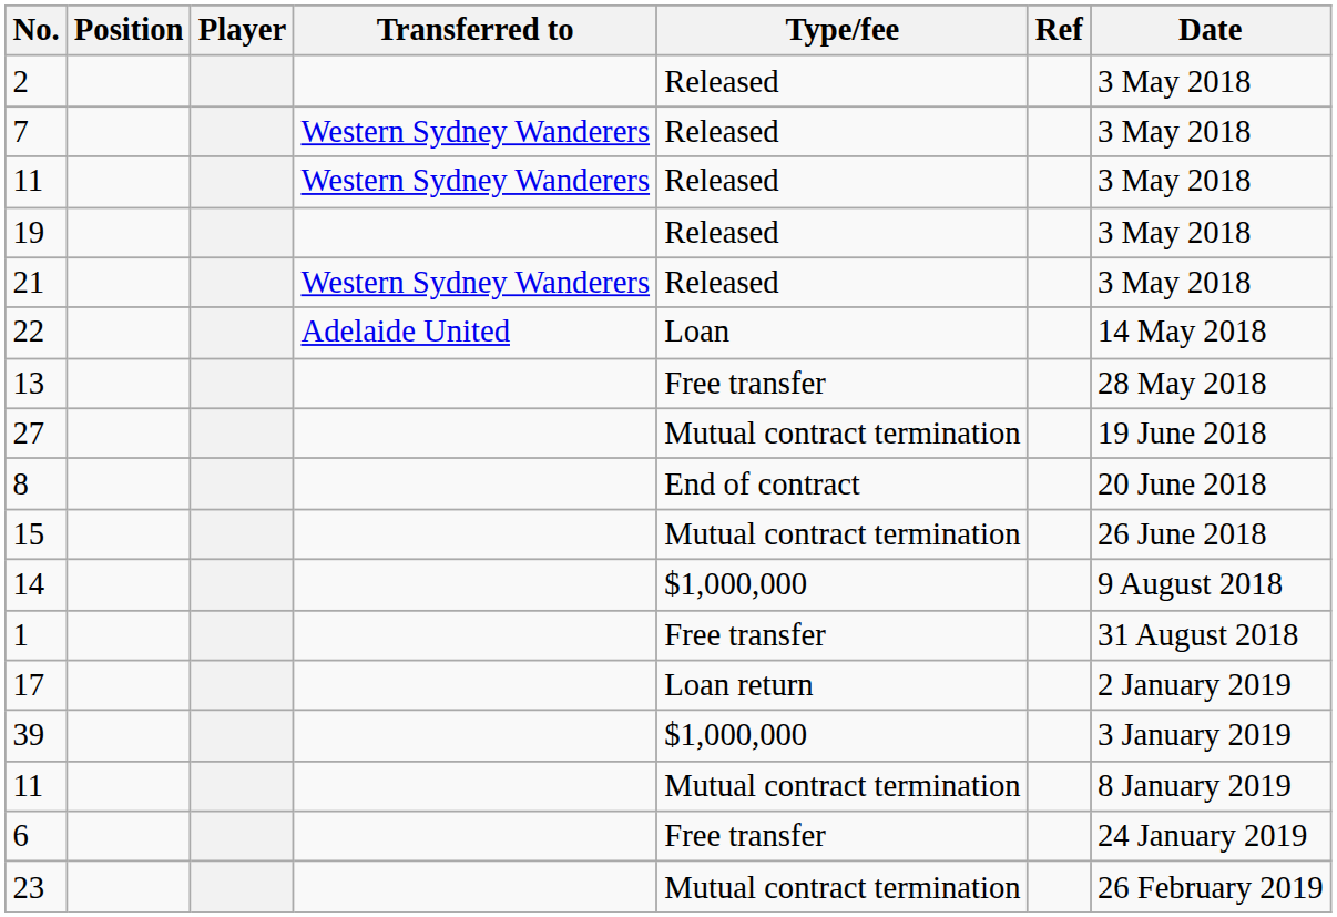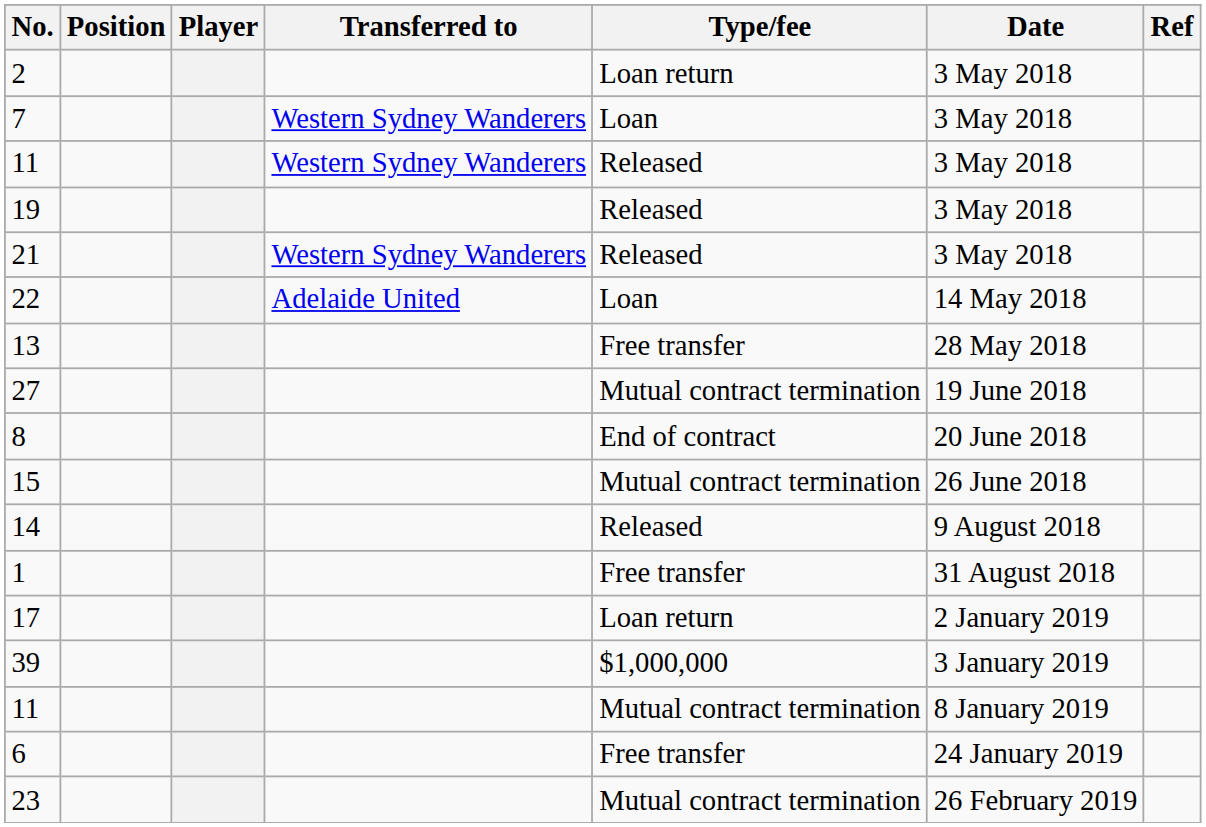columns swapped: Date <-> Ref
2 | Type/fee: Released -> Loan return
7 | Type/fee: Released -> Loan
14 | Type/fee: $1,000,000 -> Released
